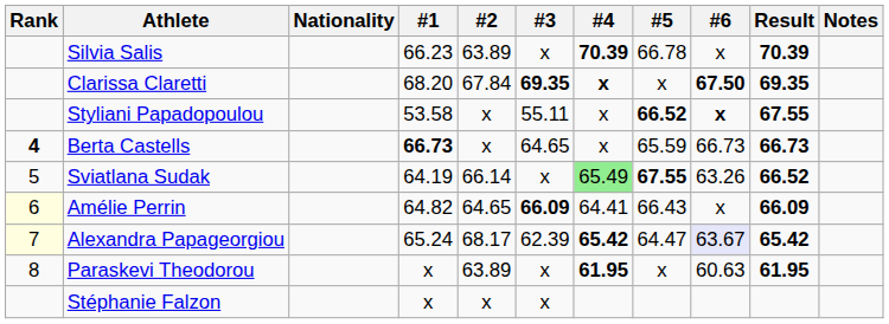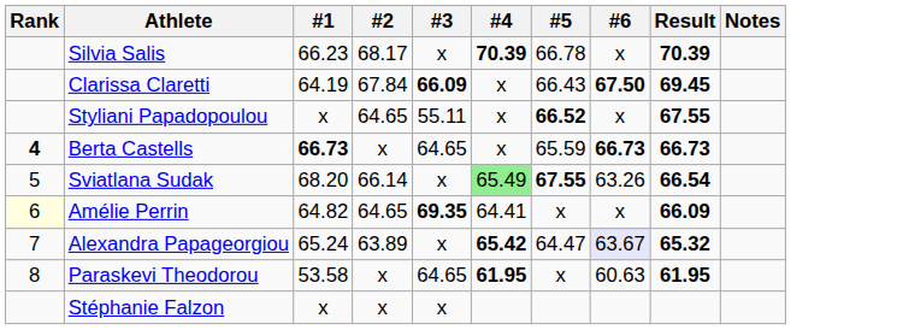- column: Nationality
Silvia Salis | #2: 63.89 -> 68.17
Clarissa Claretti | #1: 68.20 -> 64.19
Clarissa Claretti | #3: 69.35 -> 66.09
Clarissa Claretti | #4: bold -> normal
Clarissa Claretti | #5: x -> 66.43
Clarissa Claretti | Result: 69.35 -> 69.45
Styliani Papadopoulou | #1: 53.58 -> x
Styliani Papadopoulou | #2: x -> 64.65
Styliani Papadopoulou | #6: bold -> normal
Berta Castells | #6: normal -> bold
Sviatlana Sudak | #1: 64.19 -> 68.20
Sviatlana Sudak | Result: 66.52 -> 66.54
Amélie Perrin | #3: 66.09 -> 69.35
Amélie Perrin | #5: 66.43 -> x
Alexandra Papageorgiou | Rank: lightyellow background -> no background
Alexandra Papageorgiou | #2: 68.17 -> 63.89
Alexandra Papageorgiou | #3: 62.39 -> x
Alexandra Papageorgiou | Result: 65.42 -> 65.32
Paraskevi Theodorou | #1: x -> 53.58
Paraskevi Theodorou | #2: 63.89 -> x
Paraskevi Theodorou | #3: x -> 64.65
